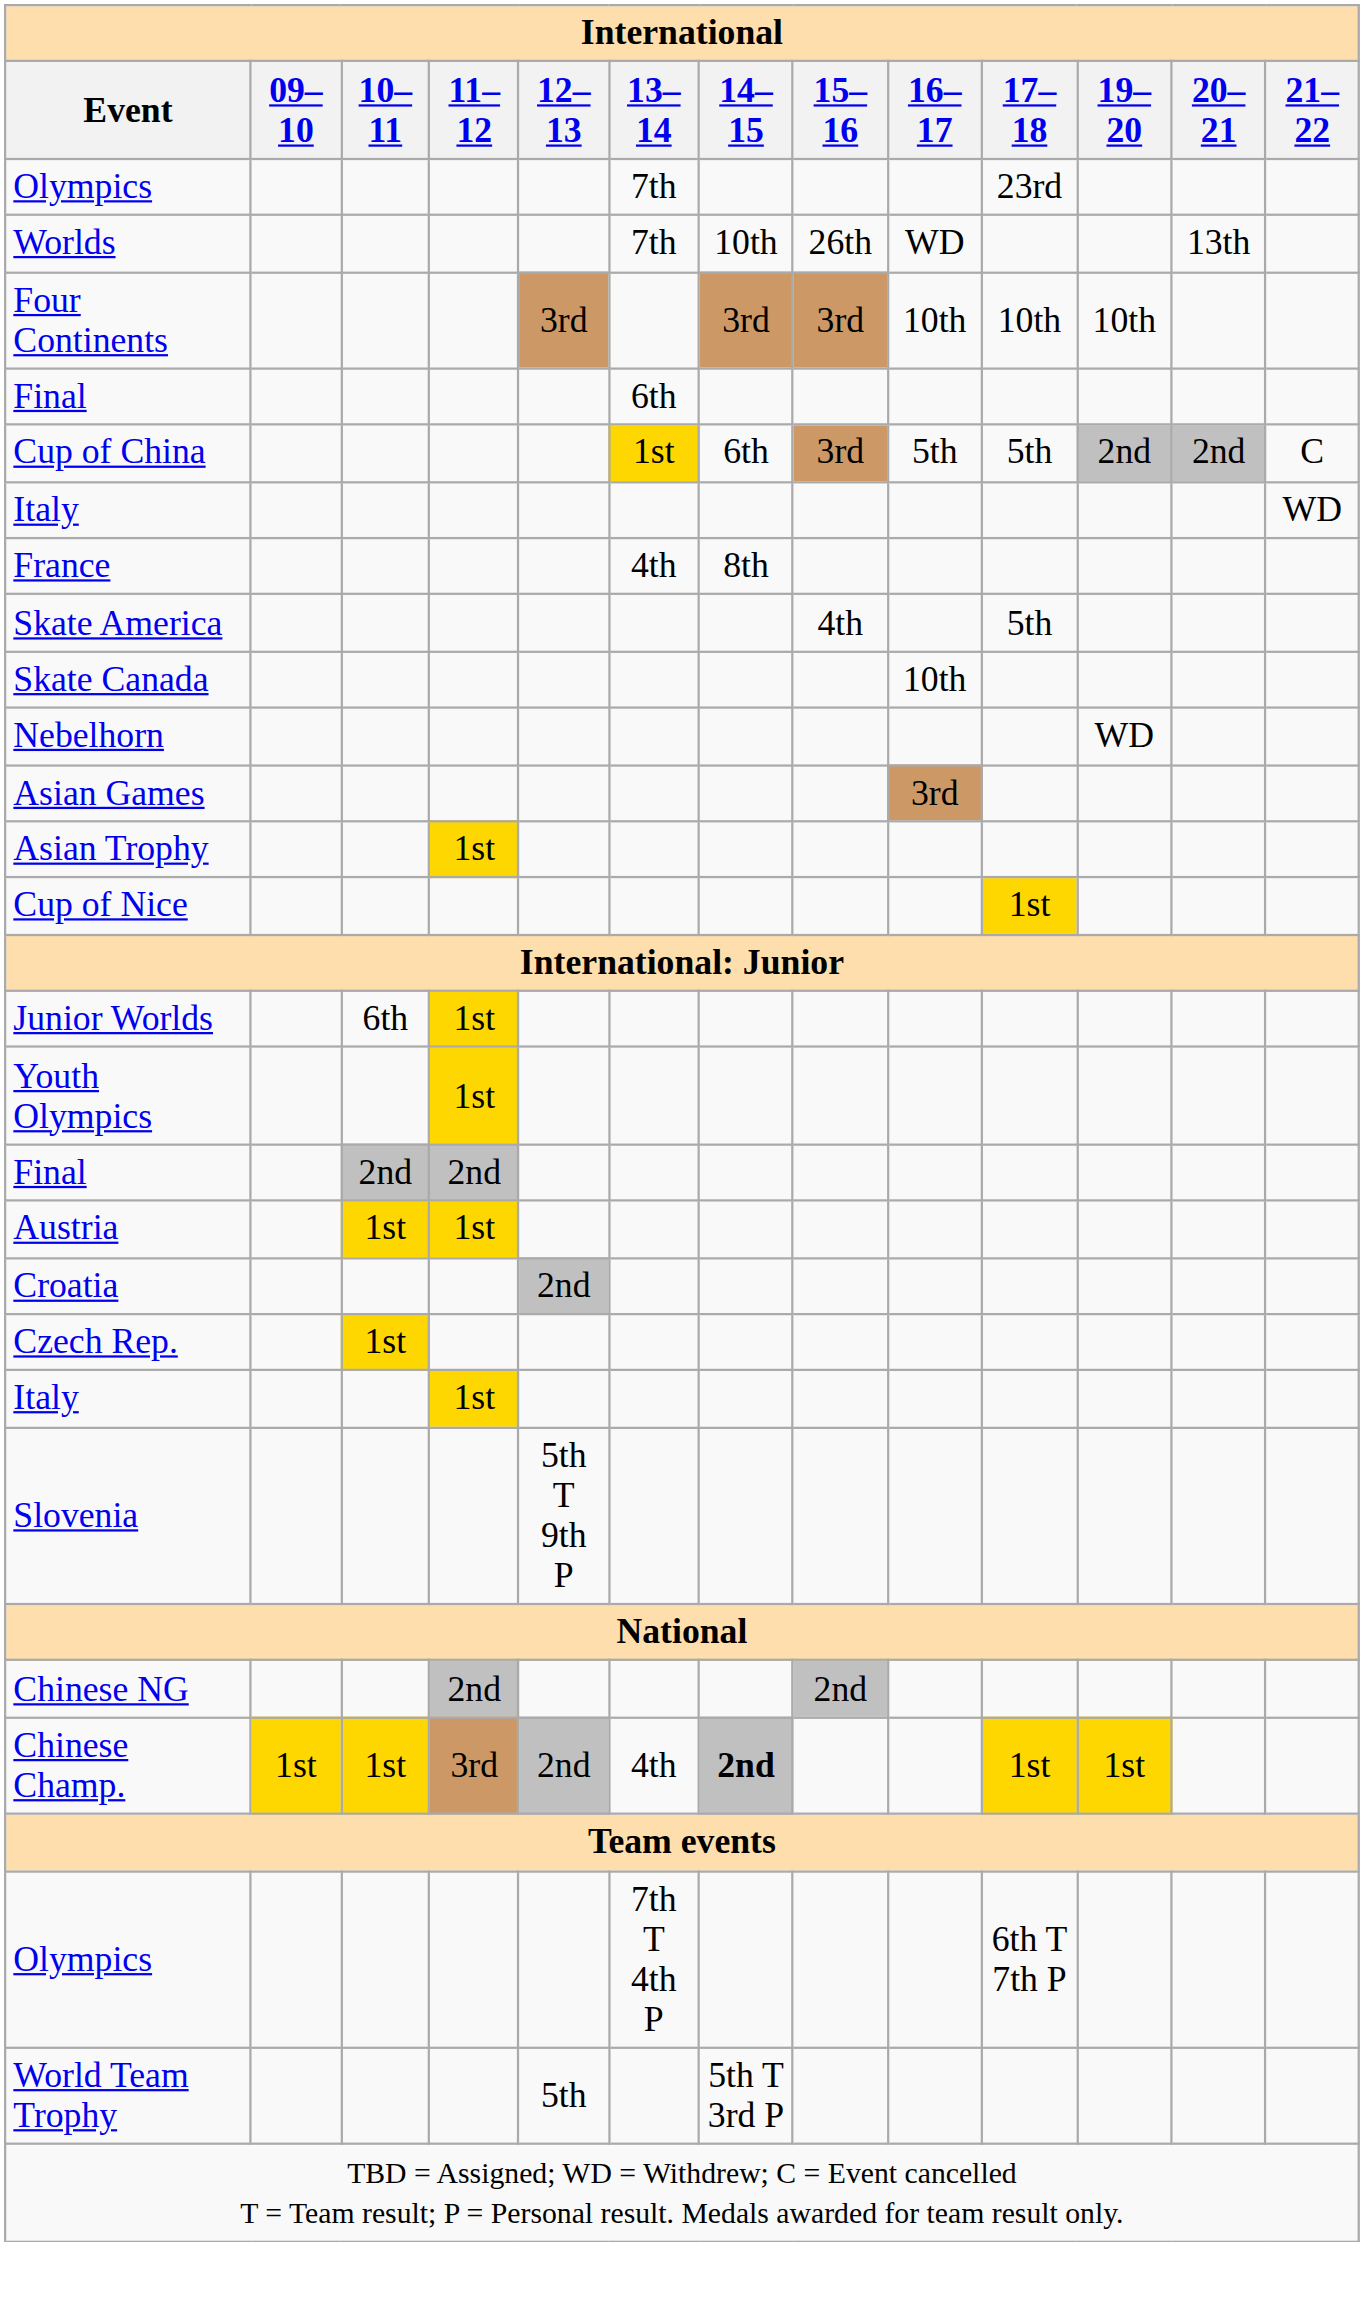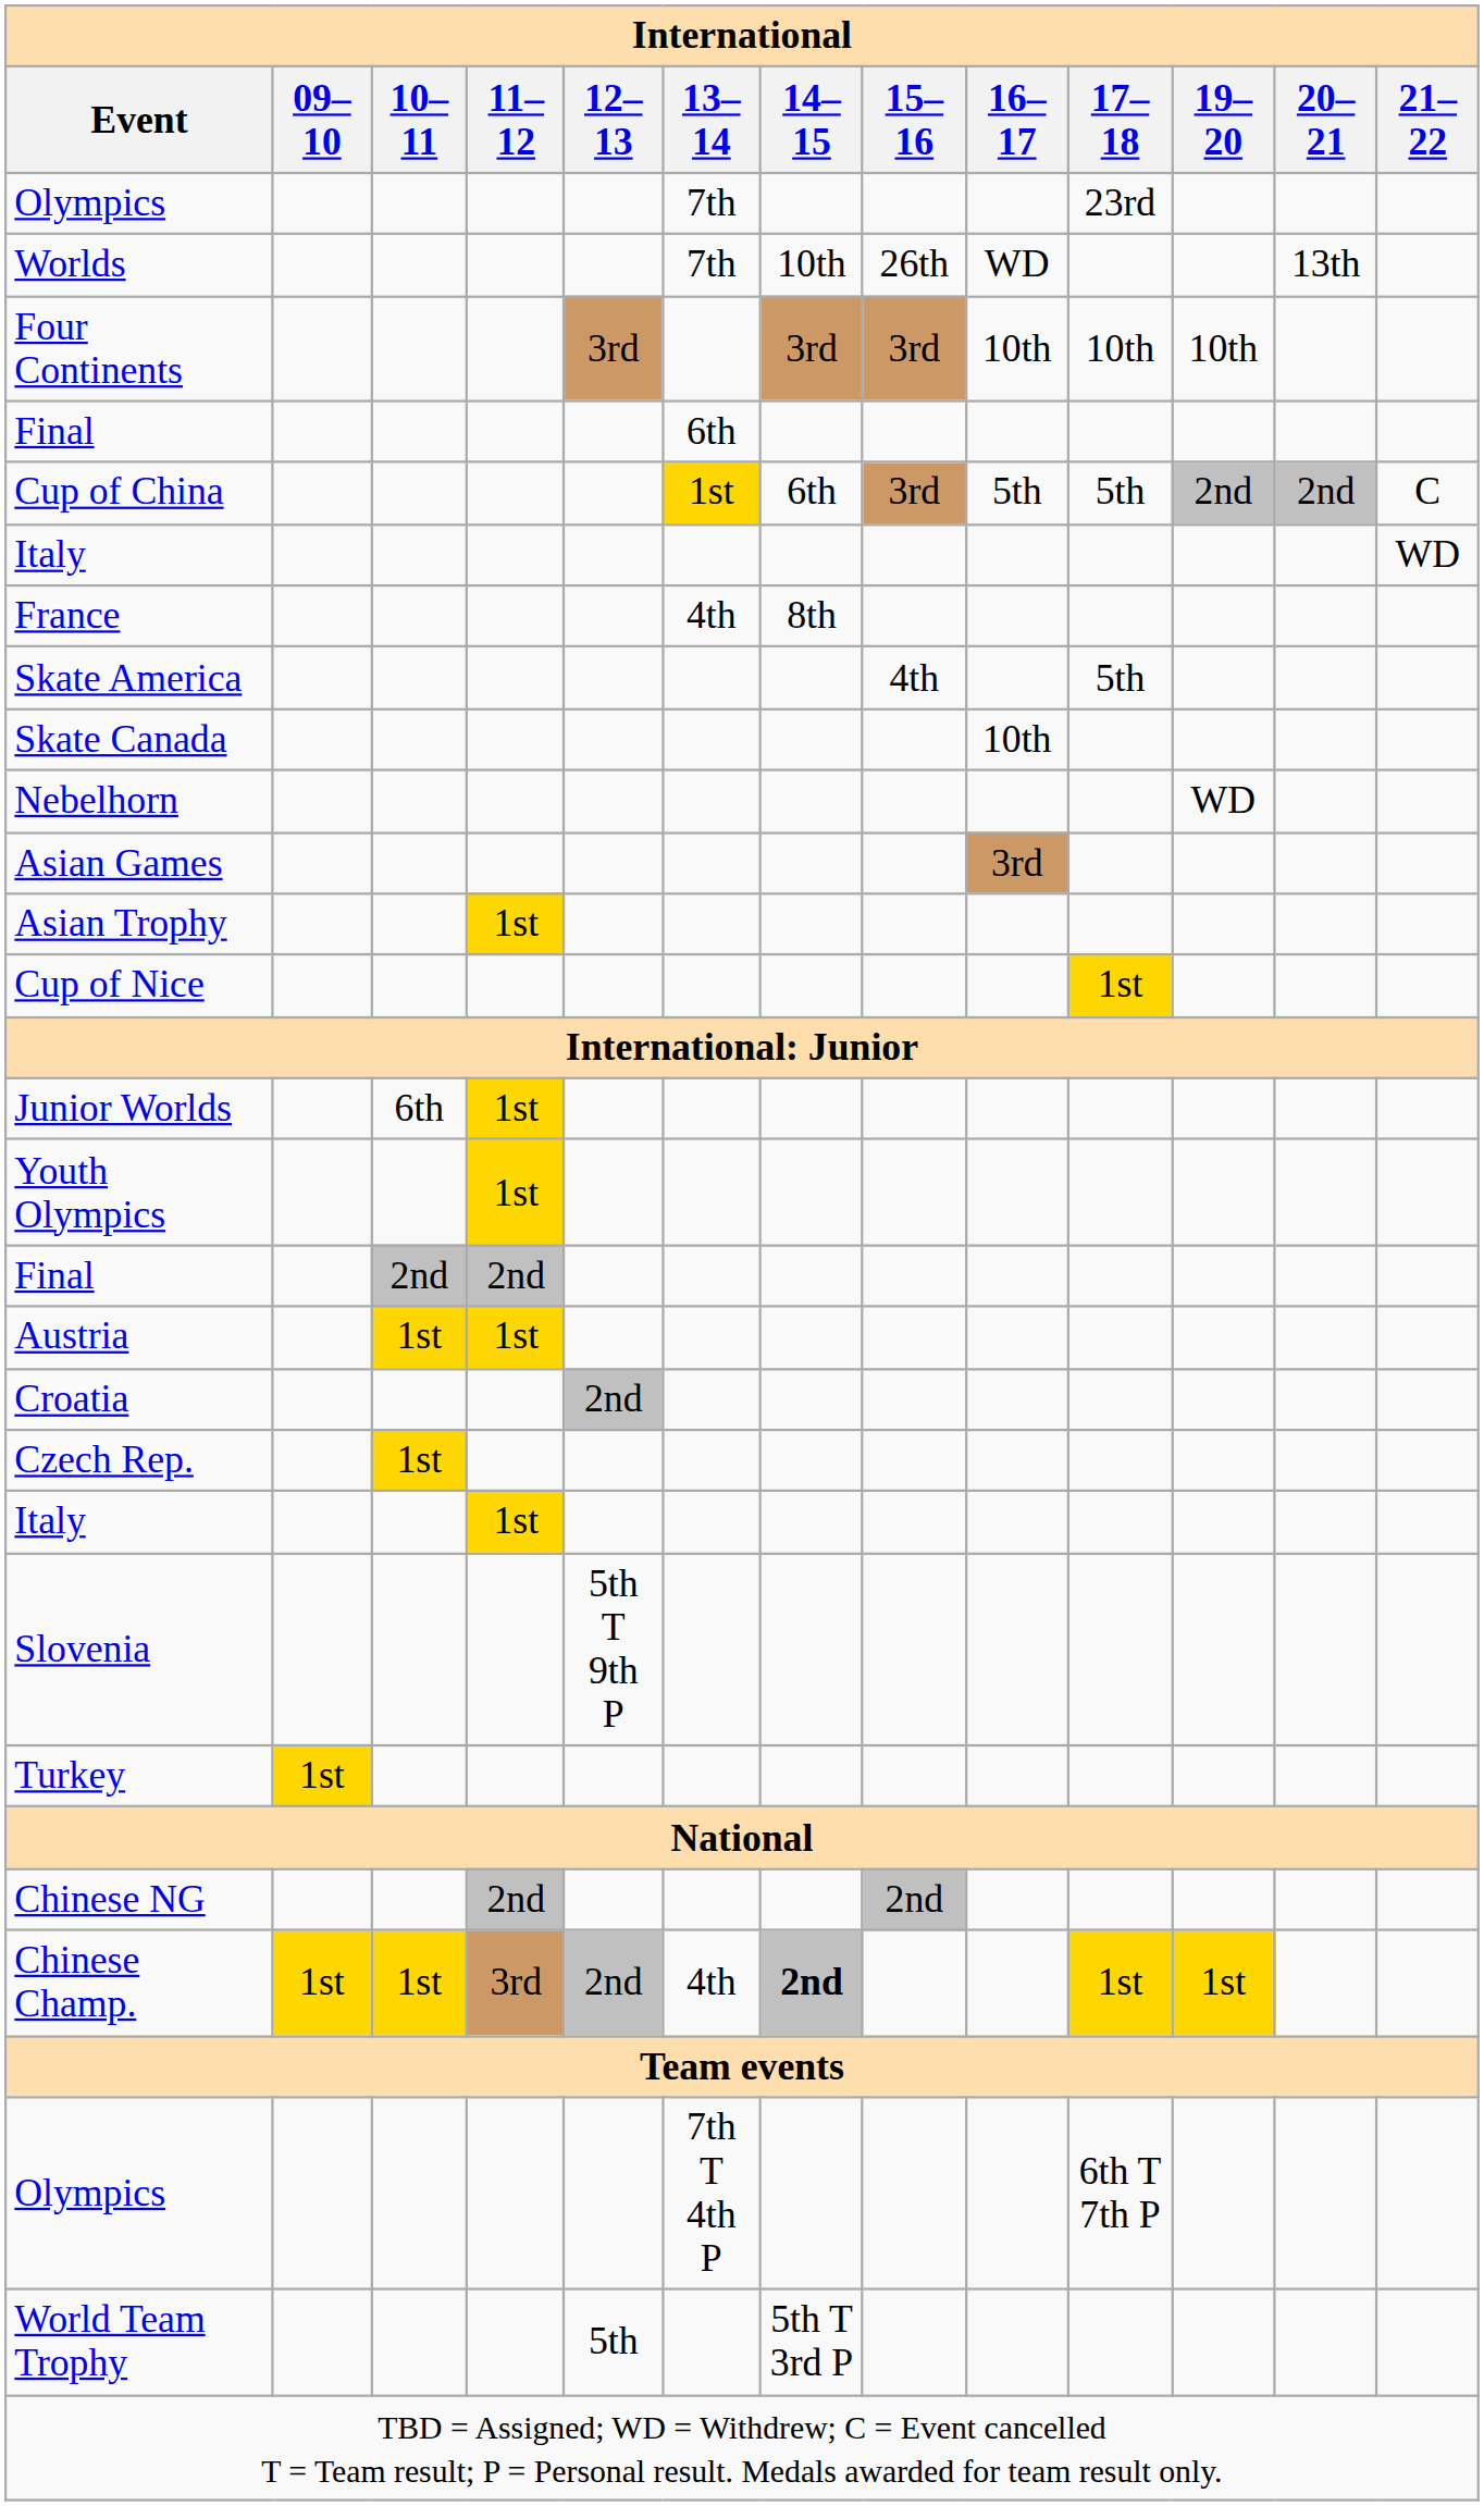+ row: Turkey | 1st
